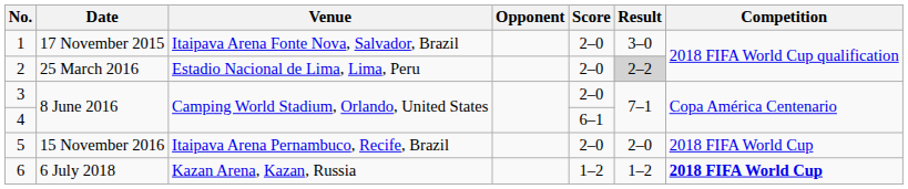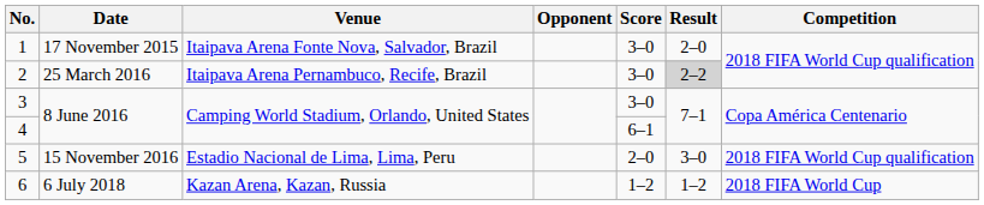1 | Score: 2–0 -> 3–0
1 | Result: 3–0 -> 2–0
2 | Venue: Estadio Nacional de Lima, Lima, Peru -> Itaipava Arena Pernambuco, Recife, Brazil
2 | Score: 2–0 -> 3–0
3 | Score: 2–0 -> 3–0
5 | Venue: Itaipava Arena Pernambuco, Recife, Brazil -> Estadio Nacional de Lima, Lima, Peru
5 | Result: 2–0 -> 3–0
5 | Competition: 2018 FIFA World Cup -> 2018 FIFA World Cup qualification
6 | Competition: bold -> normal
